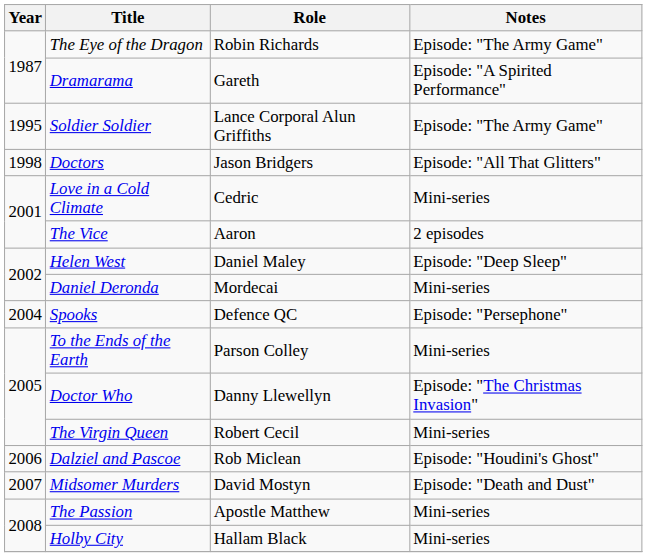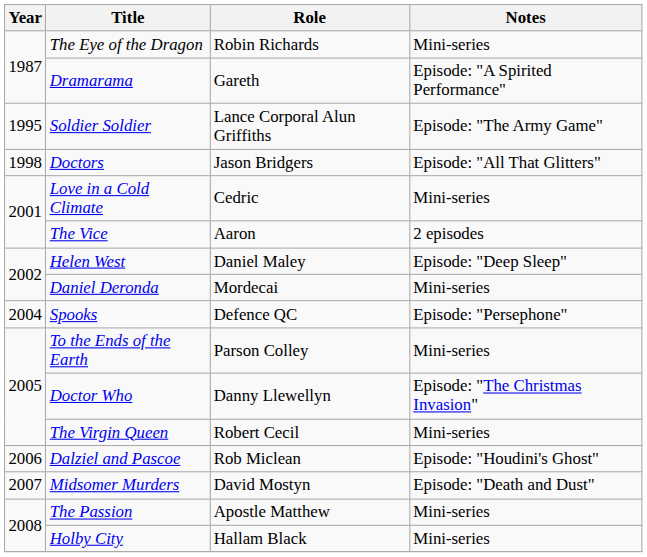The Eye of the Dragon | Notes: Episode: "The Army Game" -> Mini-series
